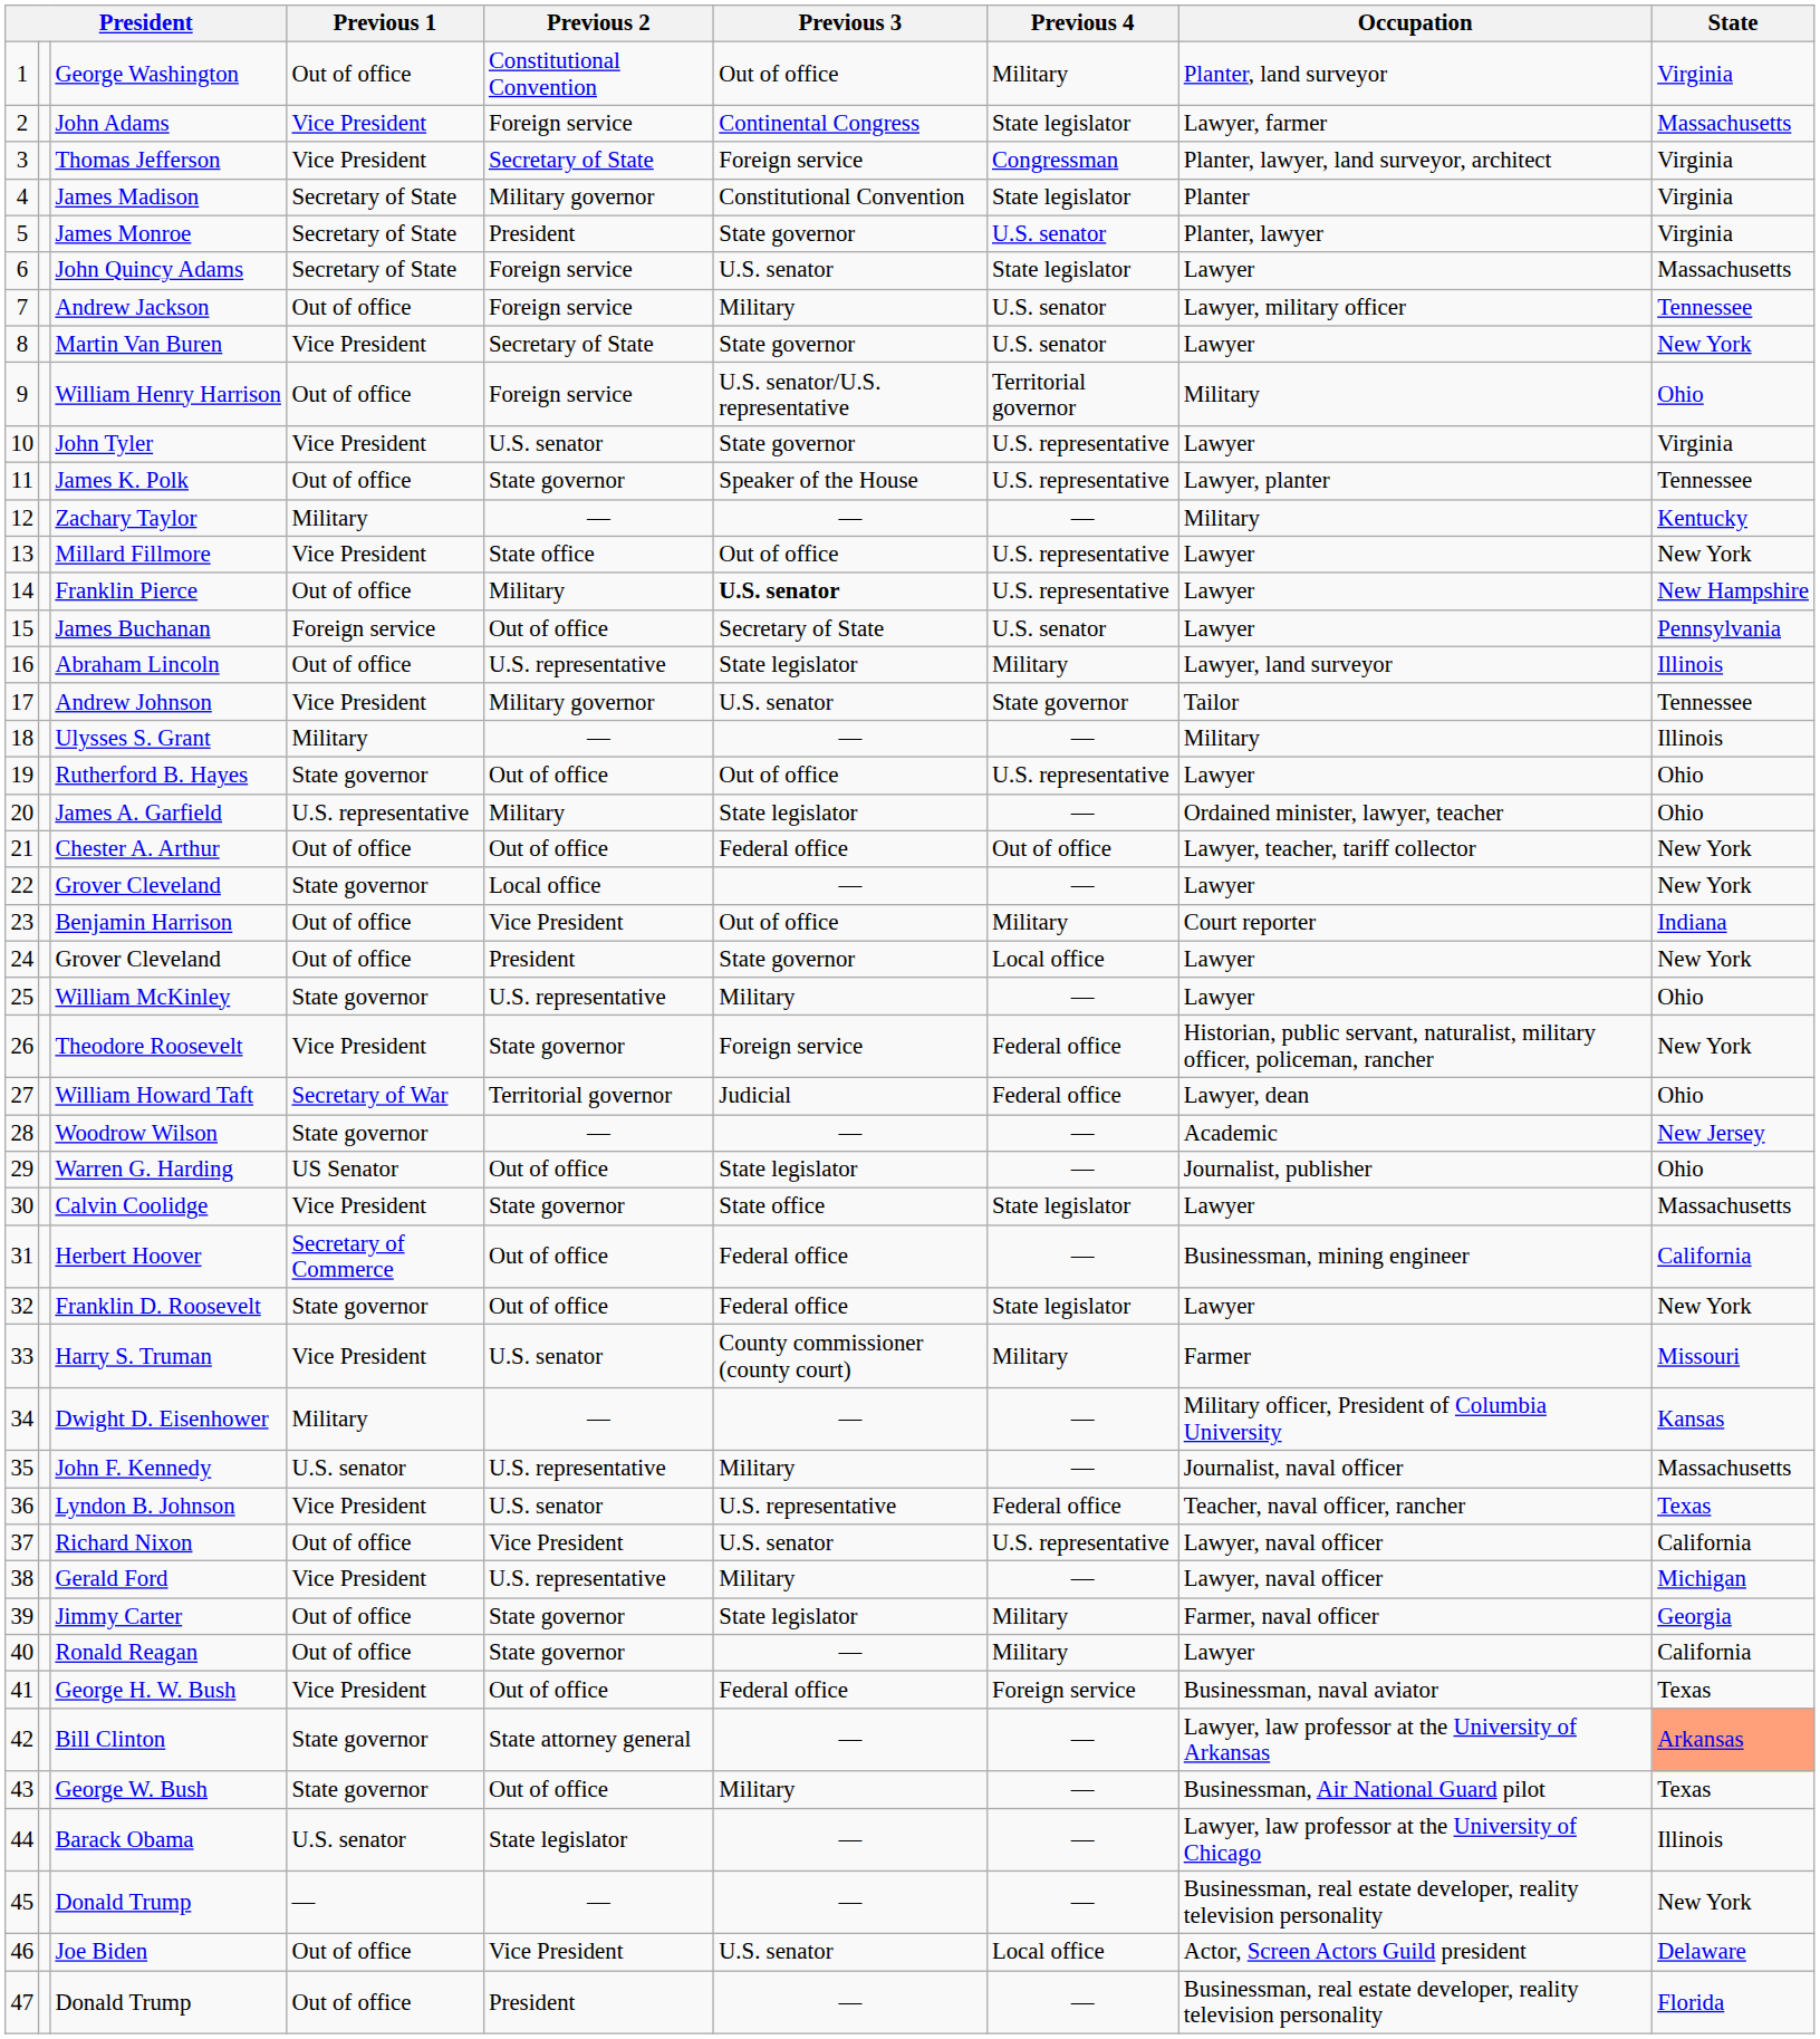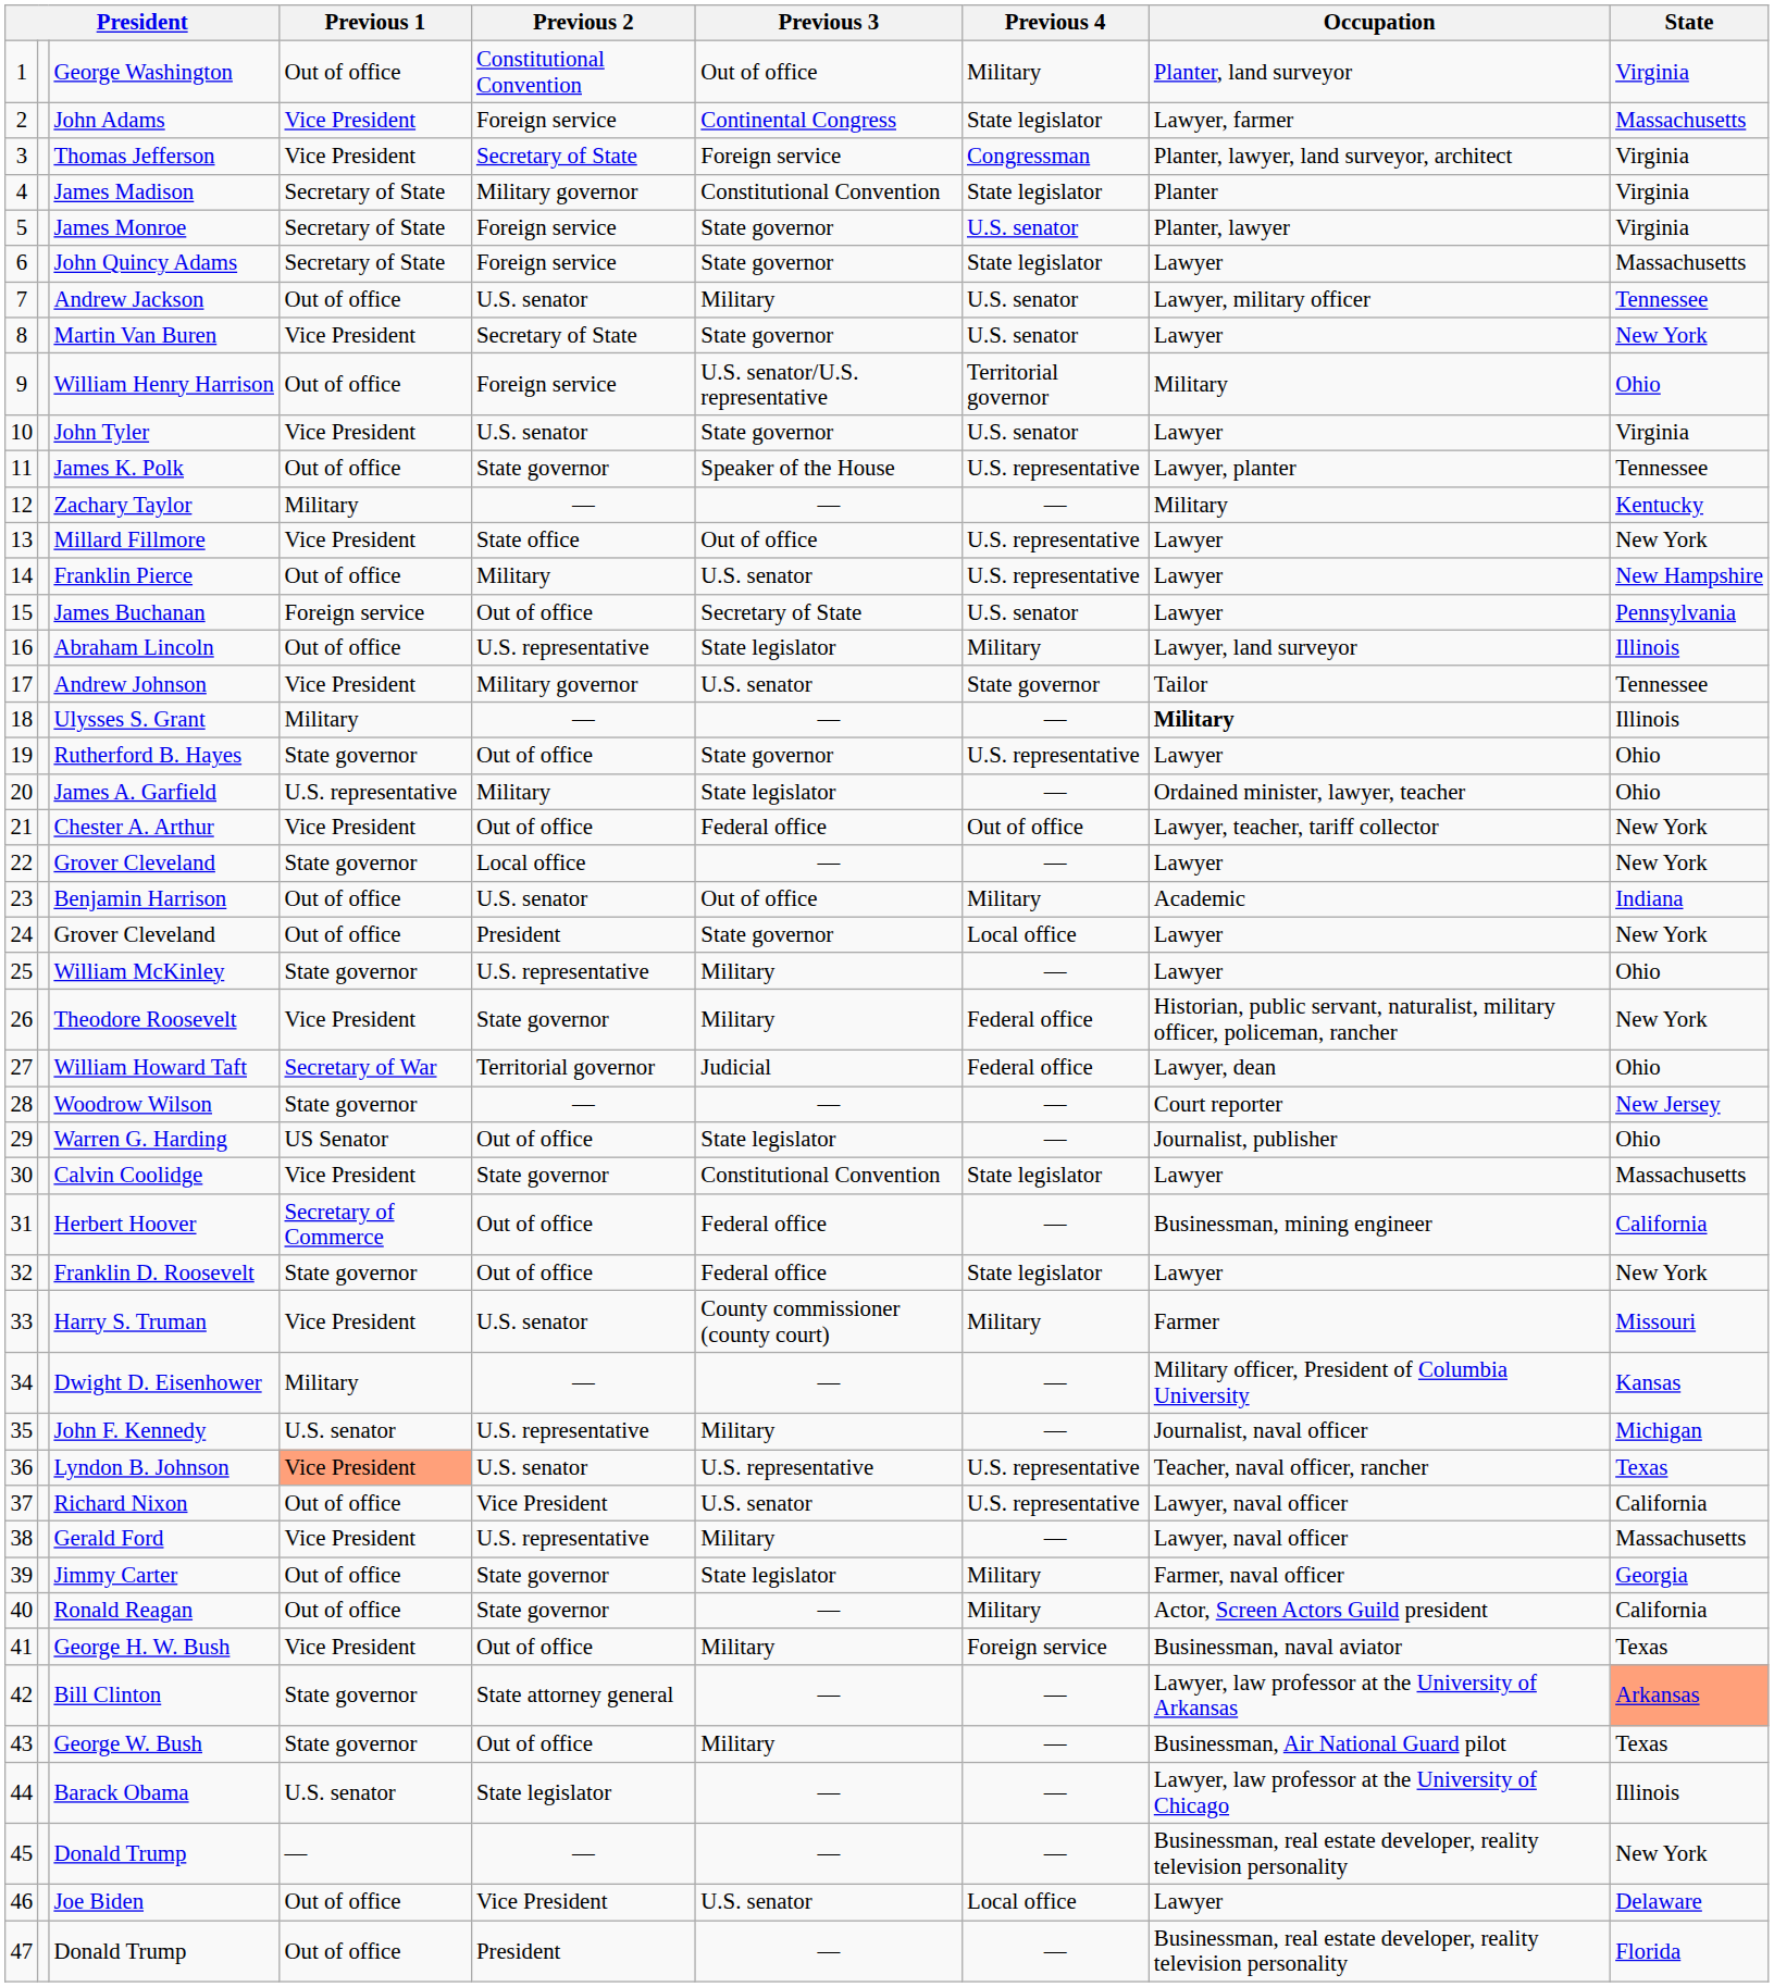James Monroe | Previous 2: President -> Foreign service
John Quincy Adams | Previous 3: U.S. senator -> State governor
Andrew Jackson | Previous 2: Foreign service -> U.S. senator
John Tyler | Previous 4: U.S. representative -> U.S. senator
Franklin Pierce | Previous 3: bold -> normal
Ulysses S. Grant | Occupation: normal -> bold
Rutherford B. Hayes | Previous 3: Out of office -> State governor
Chester A. Arthur | Previous 1: Out of office -> Vice President
Benjamin Harrison | Previous 2: Vice President -> U.S. senator
Benjamin Harrison | Occupation: Court reporter -> Academic
Theodore Roosevelt | Previous 3: Foreign service -> Military
Woodrow Wilson | Occupation: Academic -> Court reporter
Calvin Coolidge | Previous 3: State office -> Constitutional Convention
John F. Kennedy | State: Massachusetts -> Michigan
Lyndon B. Johnson | Previous 1: no background -> lightsalmon background
Lyndon B. Johnson | Previous 4: Federal office -> U.S. representative
Gerald Ford | State: Michigan -> Massachusetts
Ronald Reagan | Occupation: Lawyer -> Actor, Screen Actors Guild president
George H. W. Bush | Previous 3: Federal office -> Military
Joe Biden | Occupation: Actor, Screen Actors Guild president -> Lawyer
